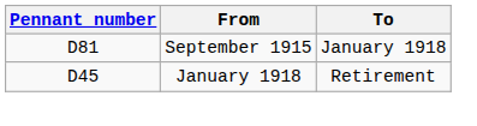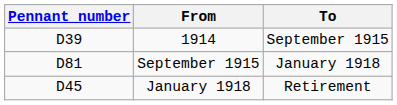+ row: D39 | 1914 | September 1915
